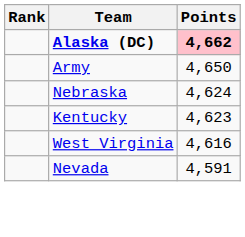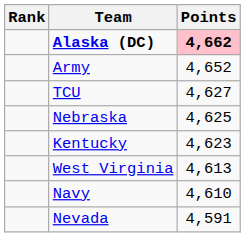Army | Points: 4,650 -> 4,652
+ row: TCU | 4,627
Nebraska | Points: 4,624 -> 4,625
West Virginia | Points: 4,616 -> 4,613
+ row: Navy | 4,610
